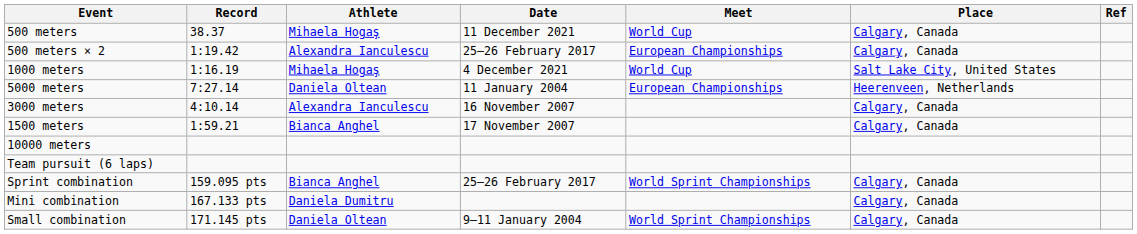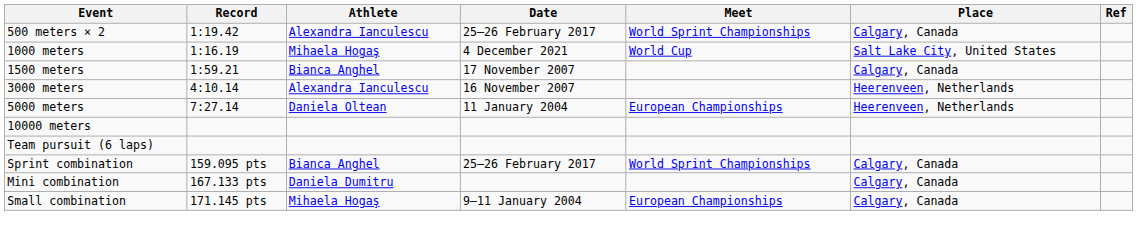- row: 500 meters | 38.37 | Mihaela Hogaş | 11 December 2021 | World Cup | Calgary, Canada
500 meters × 2 | Meet: European Championships -> World Sprint Championships
rows swapped: 1500 meters <-> 5000 meters
3000 meters | Place: Calgary, Canada -> Heerenveen, Netherlands
Small combination | Athlete: Daniela Oltean -> Mihaela Hogaş
Small combination | Meet: World Sprint Championships -> European Championships
